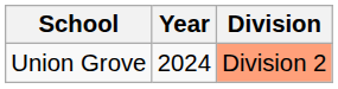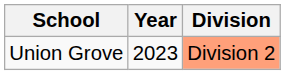Union Grove | Year: 2024 -> 2023
